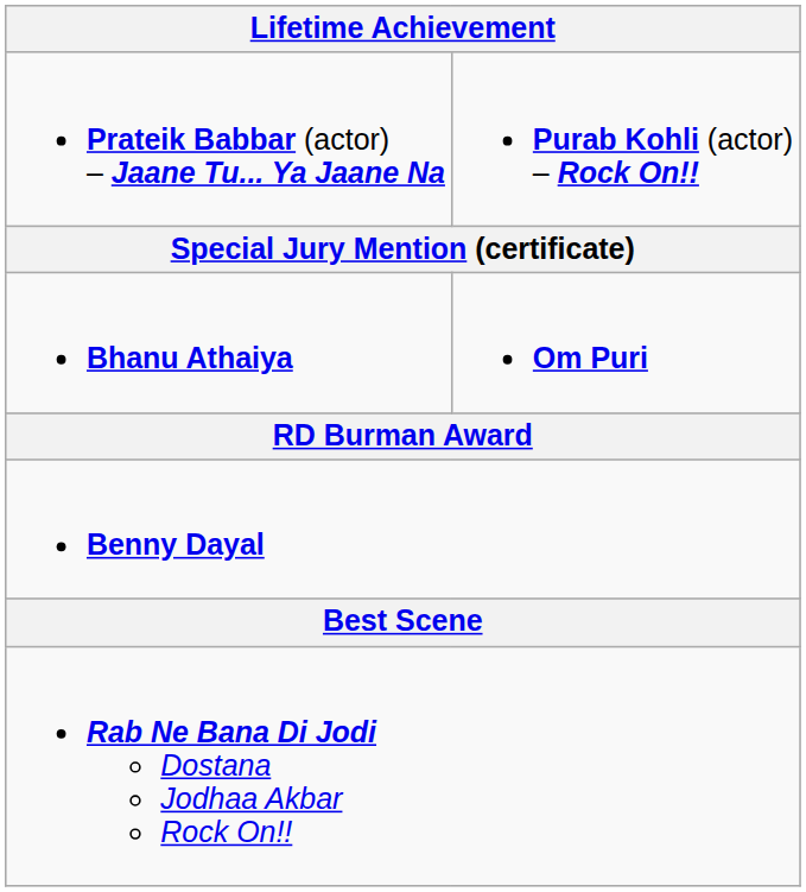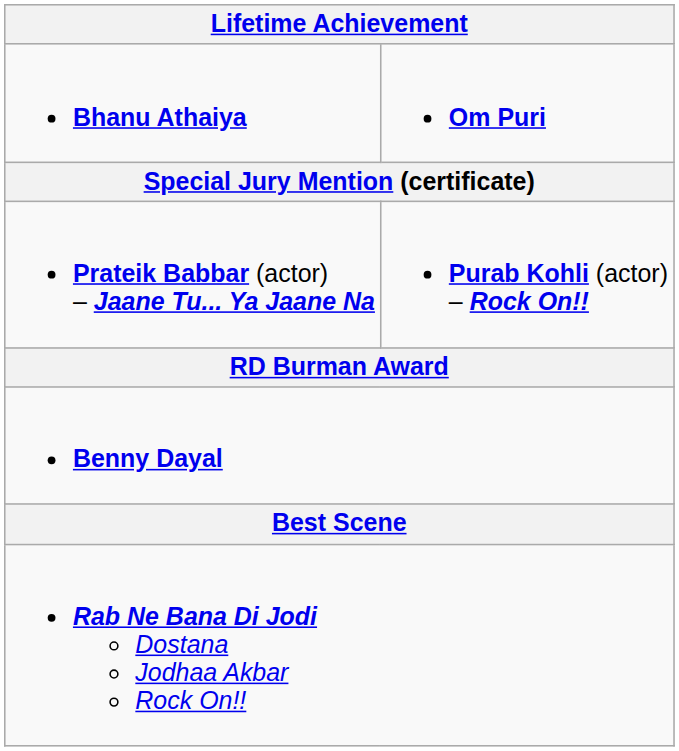rows swapped: Bhanu Athaiya <-> Prateik Babbar (actor) – Jaane Tu... Ya Jaane Na
